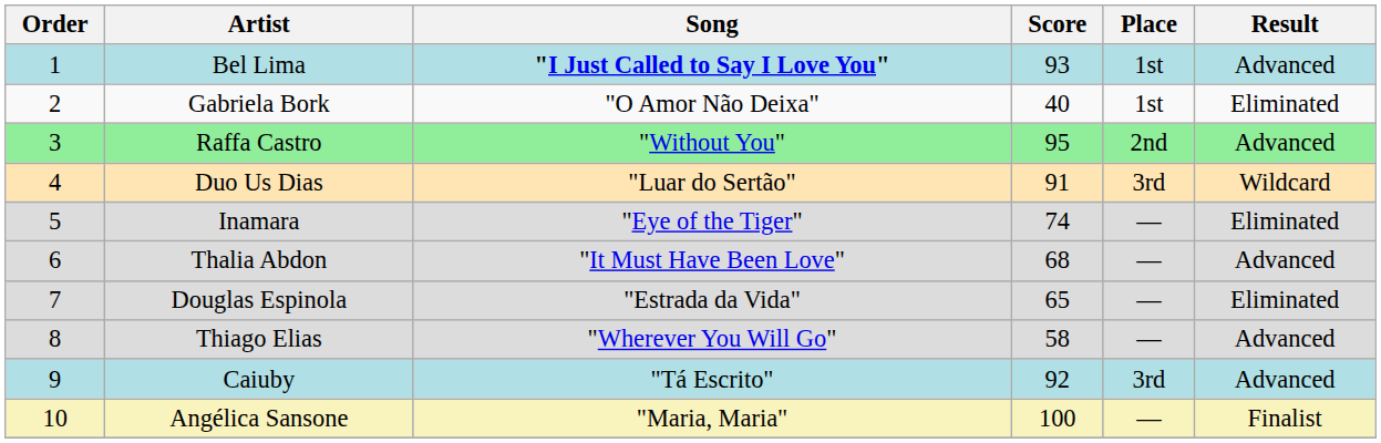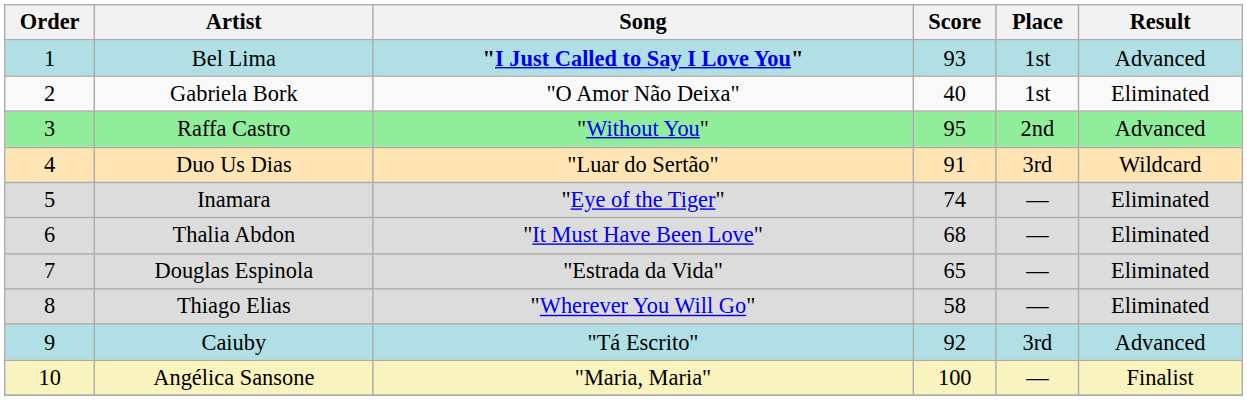Thalia Abdon | Result: Advanced -> Eliminated
Thiago Elias | Result: Advanced -> Eliminated
